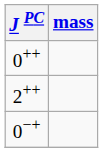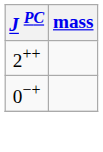- row: 0++
